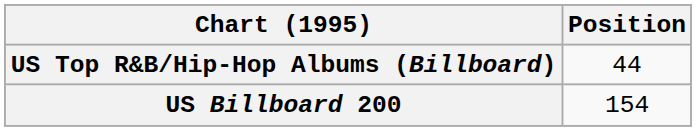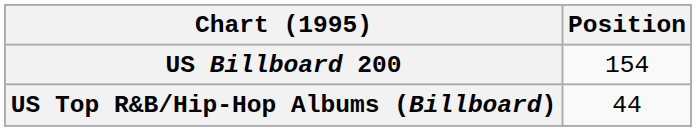rows swapped: US Billboard 200 <-> US Top R&B/Hip-Hop Albums (Billboard)
